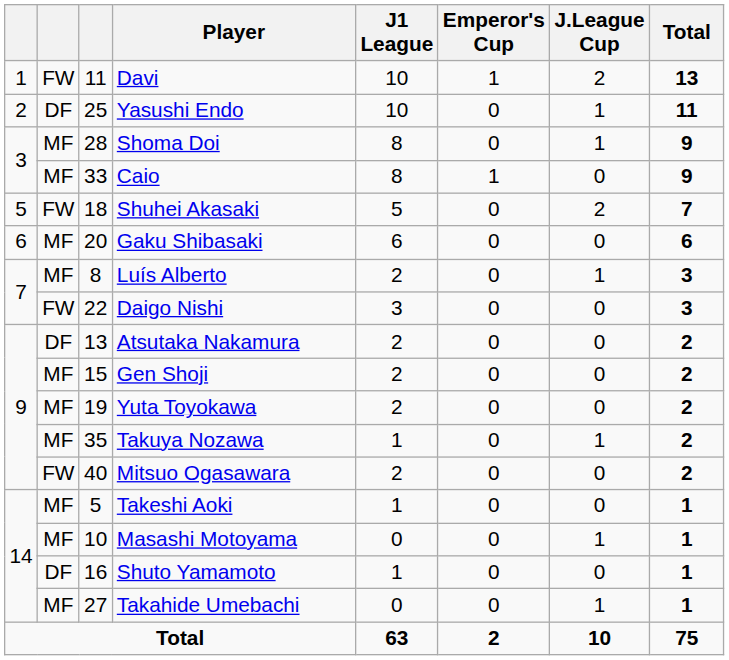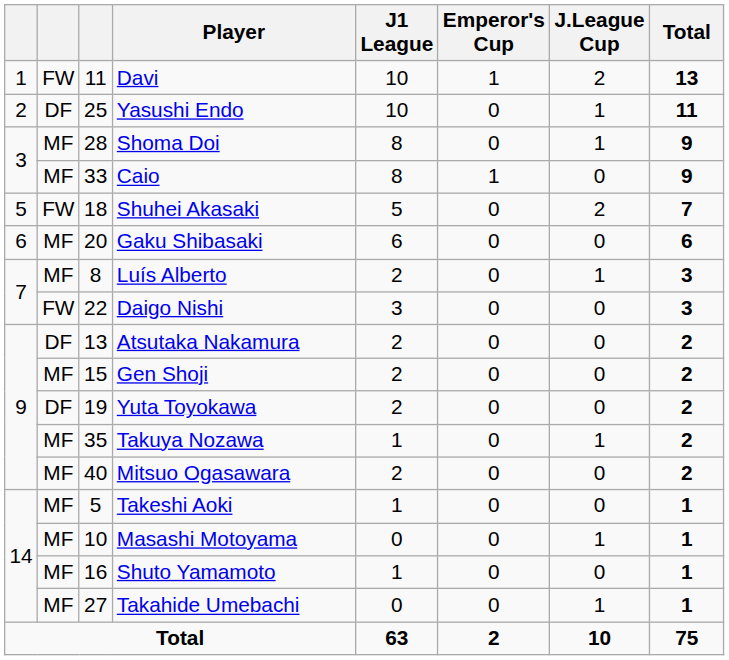Yuta Toyokawa | column 2: MF -> DF
Mitsuo Ogasawara | column 2: FW -> MF
Shuto Yamamoto | column 2: DF -> MF
